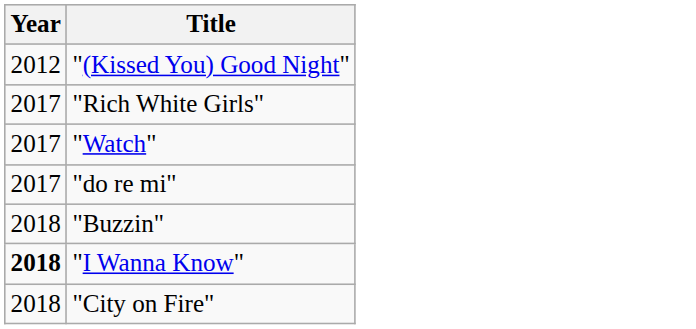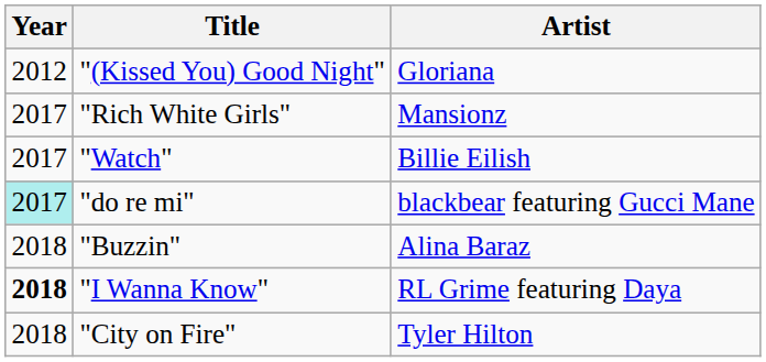+ column: Artist | Gloriana | Mansionz | Billie Eilish | blackbear featuring Gucci Mane | Alina Baraz | RL Grime featuring Daya | Tyler Hilton
"do re mi" | Year: no background -> paleturquoise background
